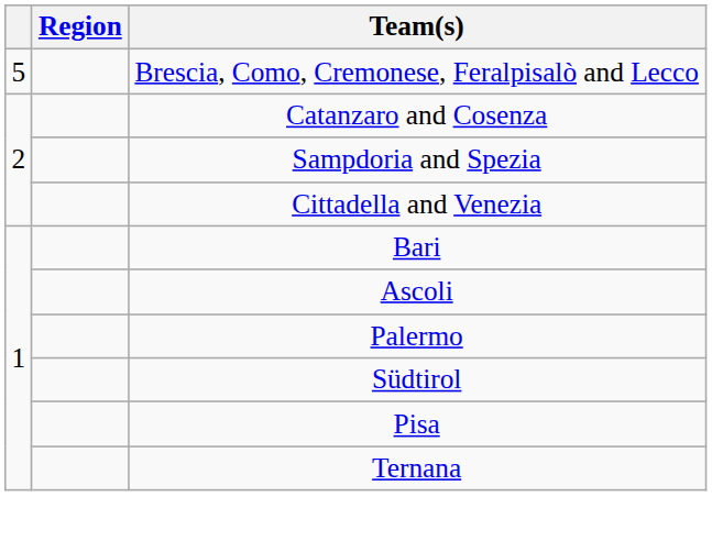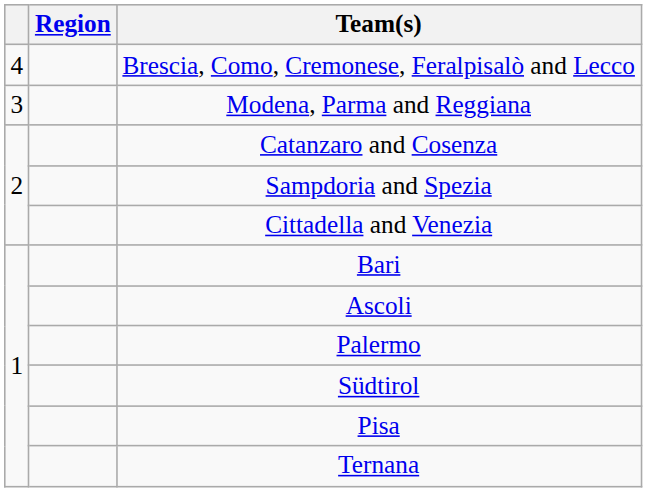Brescia, Como, Cremonese, Feralpisalò and Lecco | column 1: 5 -> 4
+ row: 3 | Modena, Parma and Reggiana
